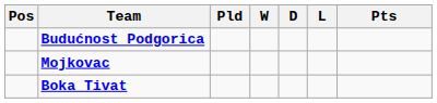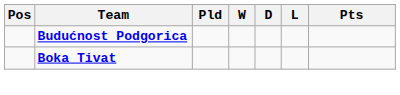- row: Mojkovac
